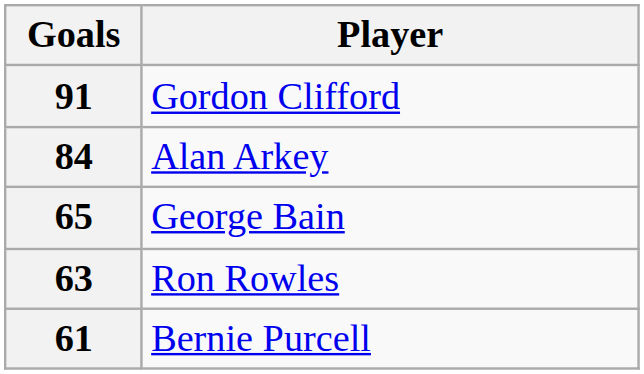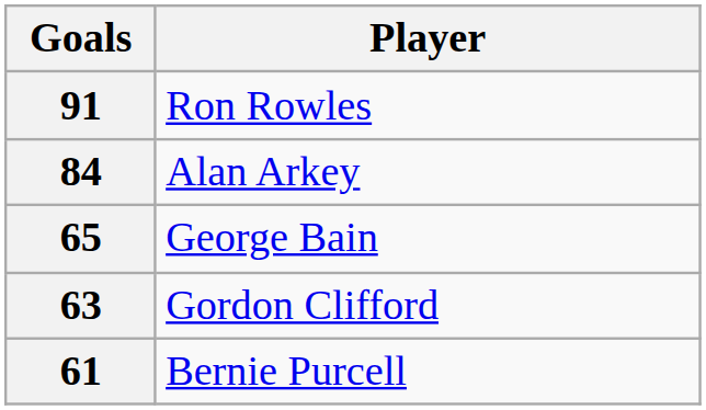91 | Player: Gordon Clifford -> Ron Rowles
63 | Player: Ron Rowles -> Gordon Clifford
